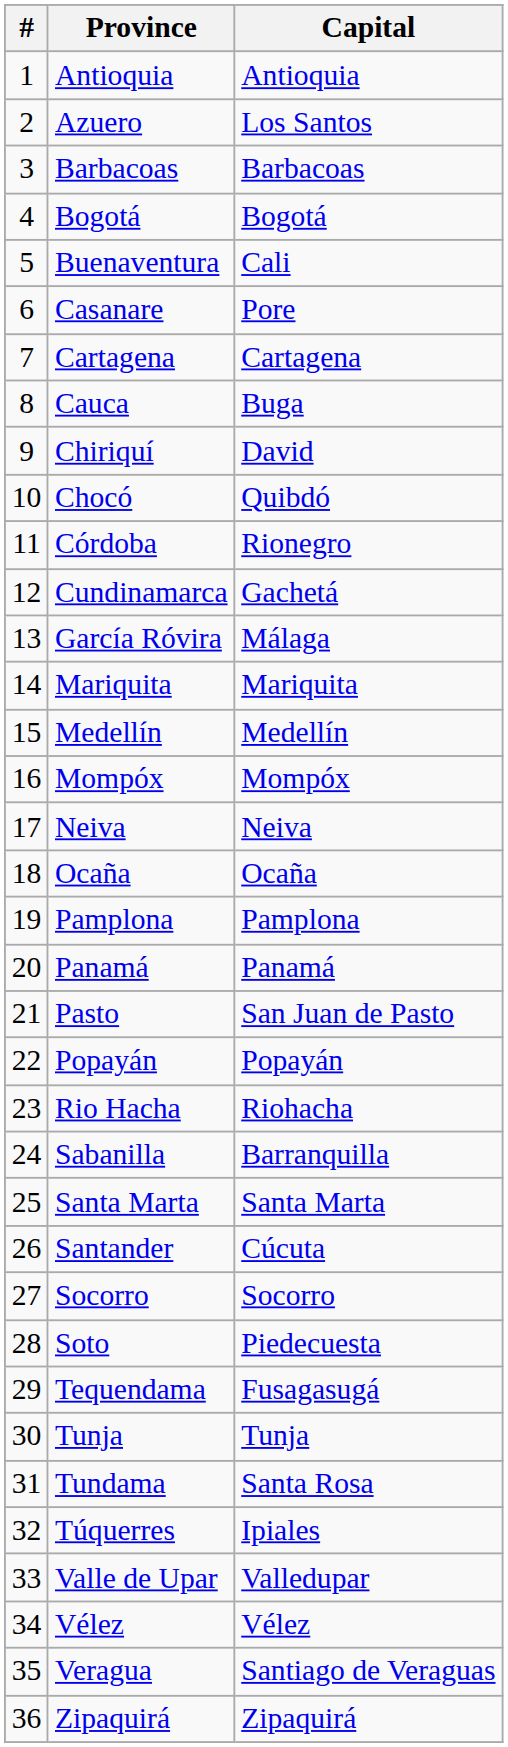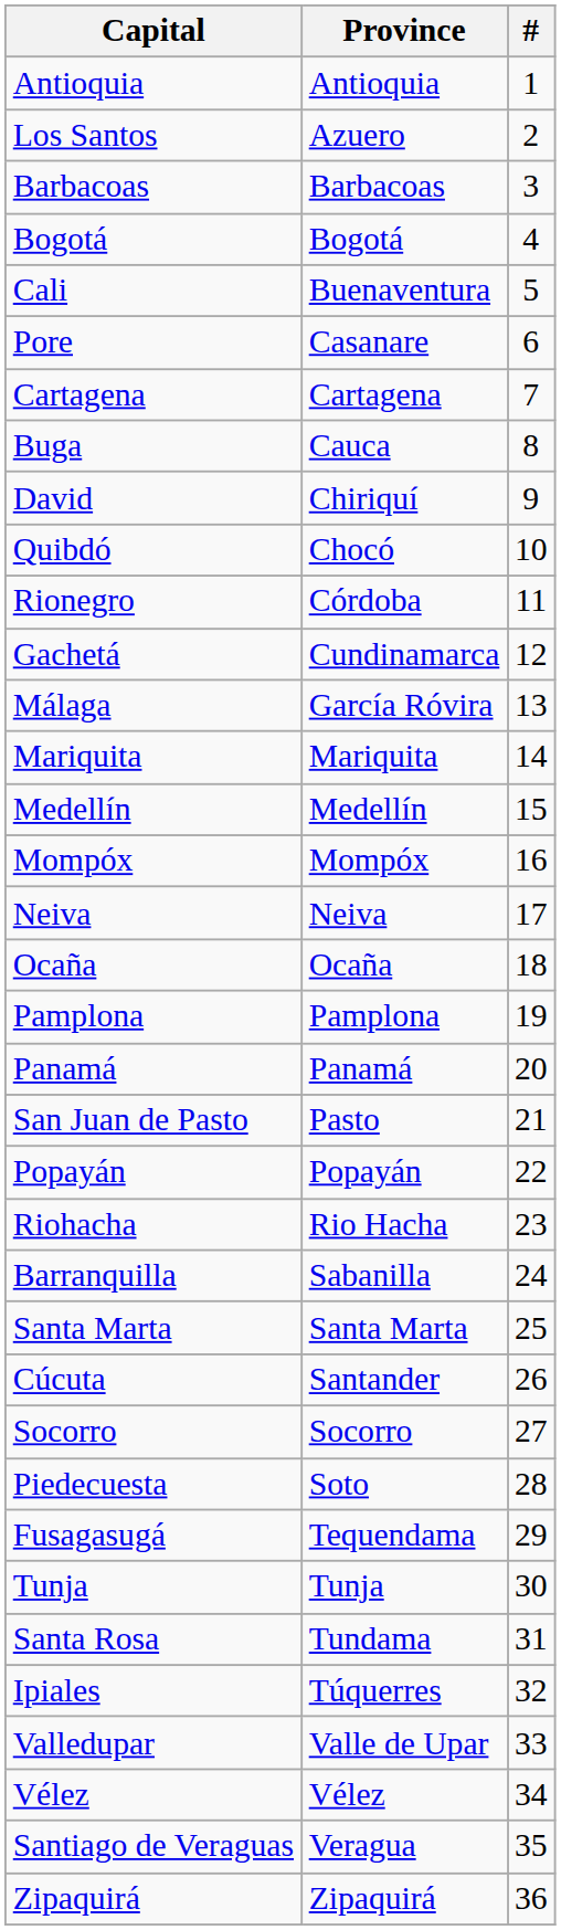columns swapped: # <-> Capital
